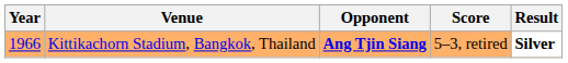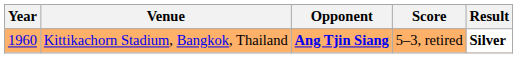Kittikachorn Stadium, Bangkok, Thailand | Year: 1966 -> 1960
